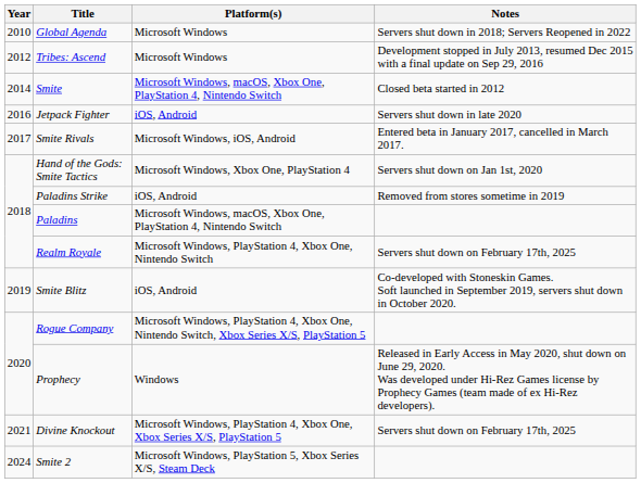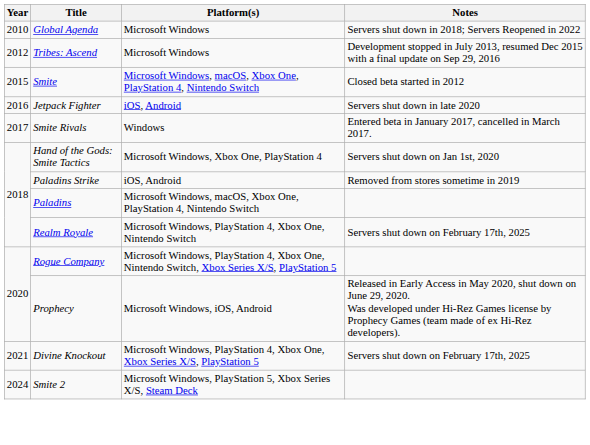Smite | Year: 2014 -> 2015
Smite Rivals | Platform(s): Microsoft Windows, iOS, Android -> Windows
- row: 2019 | Smite Blitz | iOS, Android | Co-developed with Stoneskin Games. Soft launched in September 2019, servers shut down in October 2020.
Prophecy | Platform(s): Windows -> Microsoft Windows, iOS, Android
